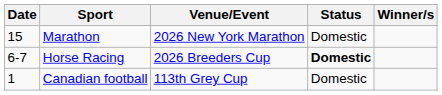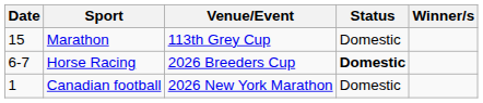Marathon | Venue/Event: 2026 New York Marathon -> 113th Grey Cup
Canadian football | Venue/Event: 113th Grey Cup -> 2026 New York Marathon
